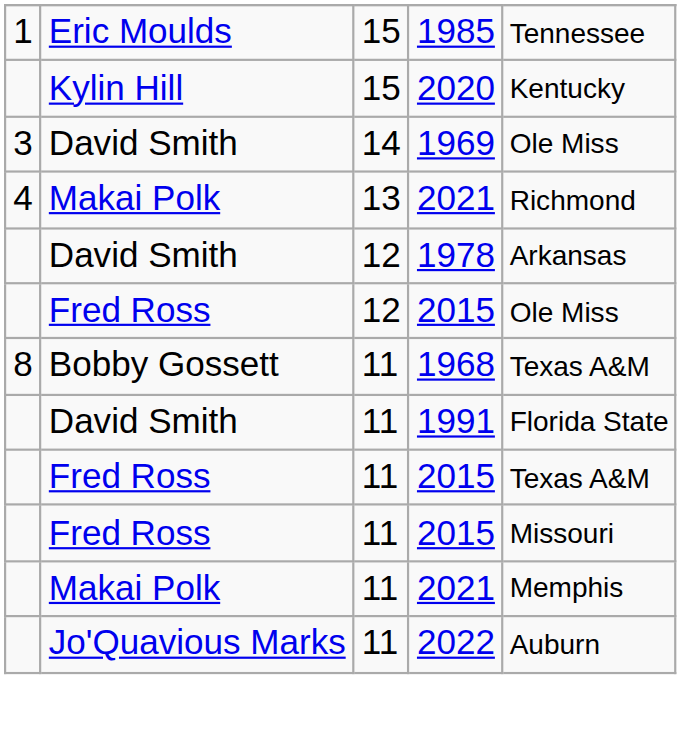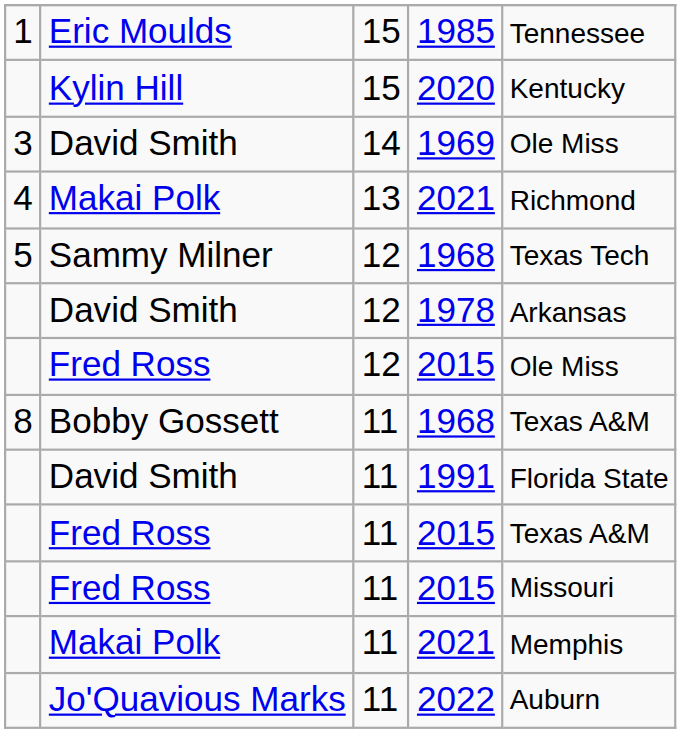+ row: 5 | Sammy Milner | 12 | 1968 | Texas Tech
